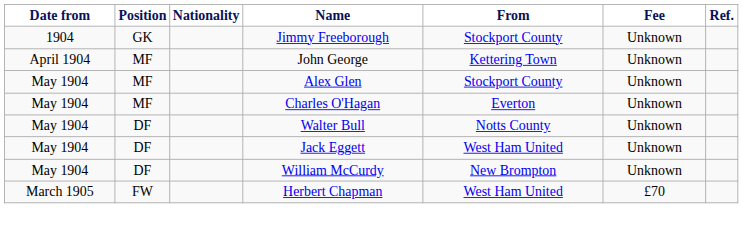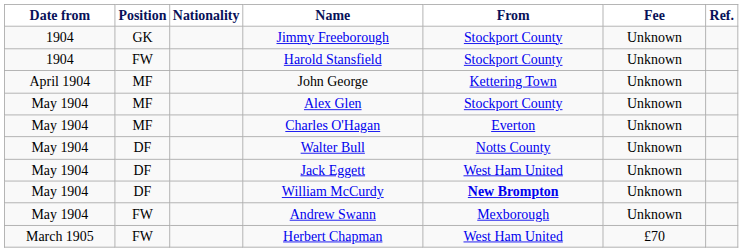+ row: 1904 | FW | Harold Stansfield | Stockport County | Unknown
William McCurdy | From: normal -> bold
+ row: May 1904 | FW | Andrew Swann | Mexborough | Unknown
